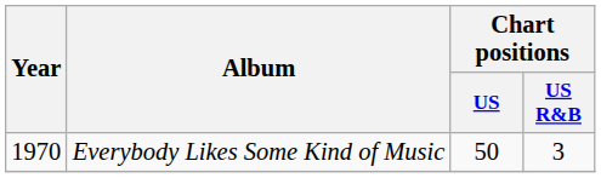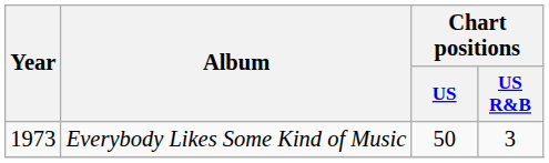Everybody Likes Some Kind of Music | Year: 1970 -> 1973
